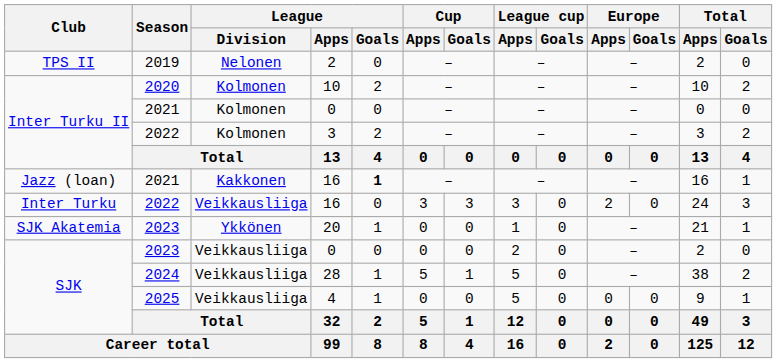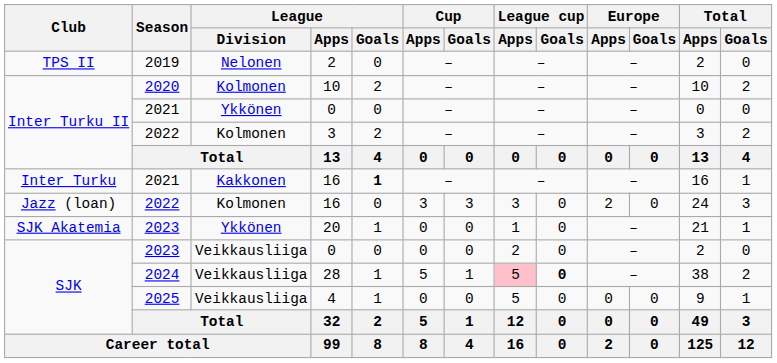2021 / 0 | League / Division: Kolmonen -> Ykkönen
2021 / 16 | Club: Jazz (loan) -> Inter Turku
2022 / 16 | Club: Inter Turku -> Jazz (loan)
2022 / 16 | League / Division: Veikkausliiga -> Kolmonen
28 | League cup / Apps: no background -> pink background
28 | League cup / Goals: normal -> bold
